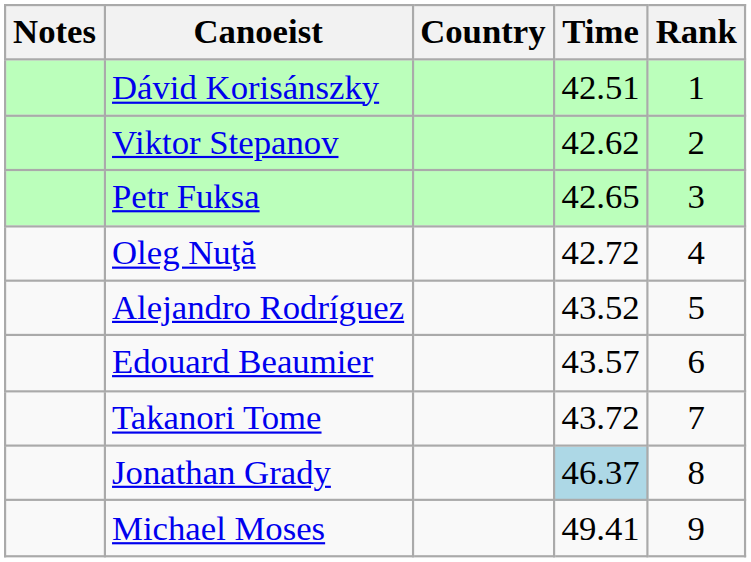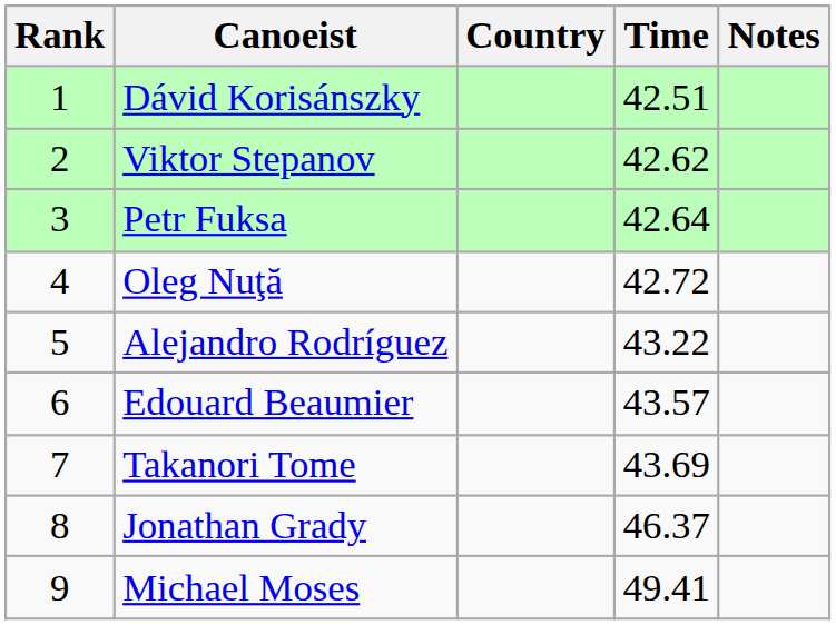columns swapped: Rank <-> Notes
Petr Fuksa | Time: 42.65 -> 42.64
Alejandro Rodríguez | Time: 43.52 -> 43.22
Takanori Tome | Time: 43.72 -> 43.69
Jonathan Grady | Time: lightblue background -> no background
